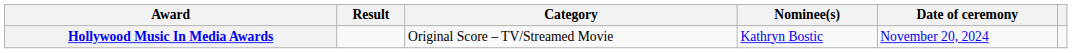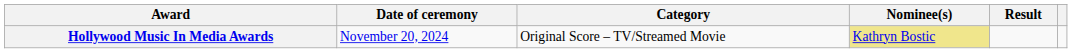columns swapped: Date of ceremony <-> Result
Hollywood Music In Media Awards | Nominee(s): no background -> khaki background
